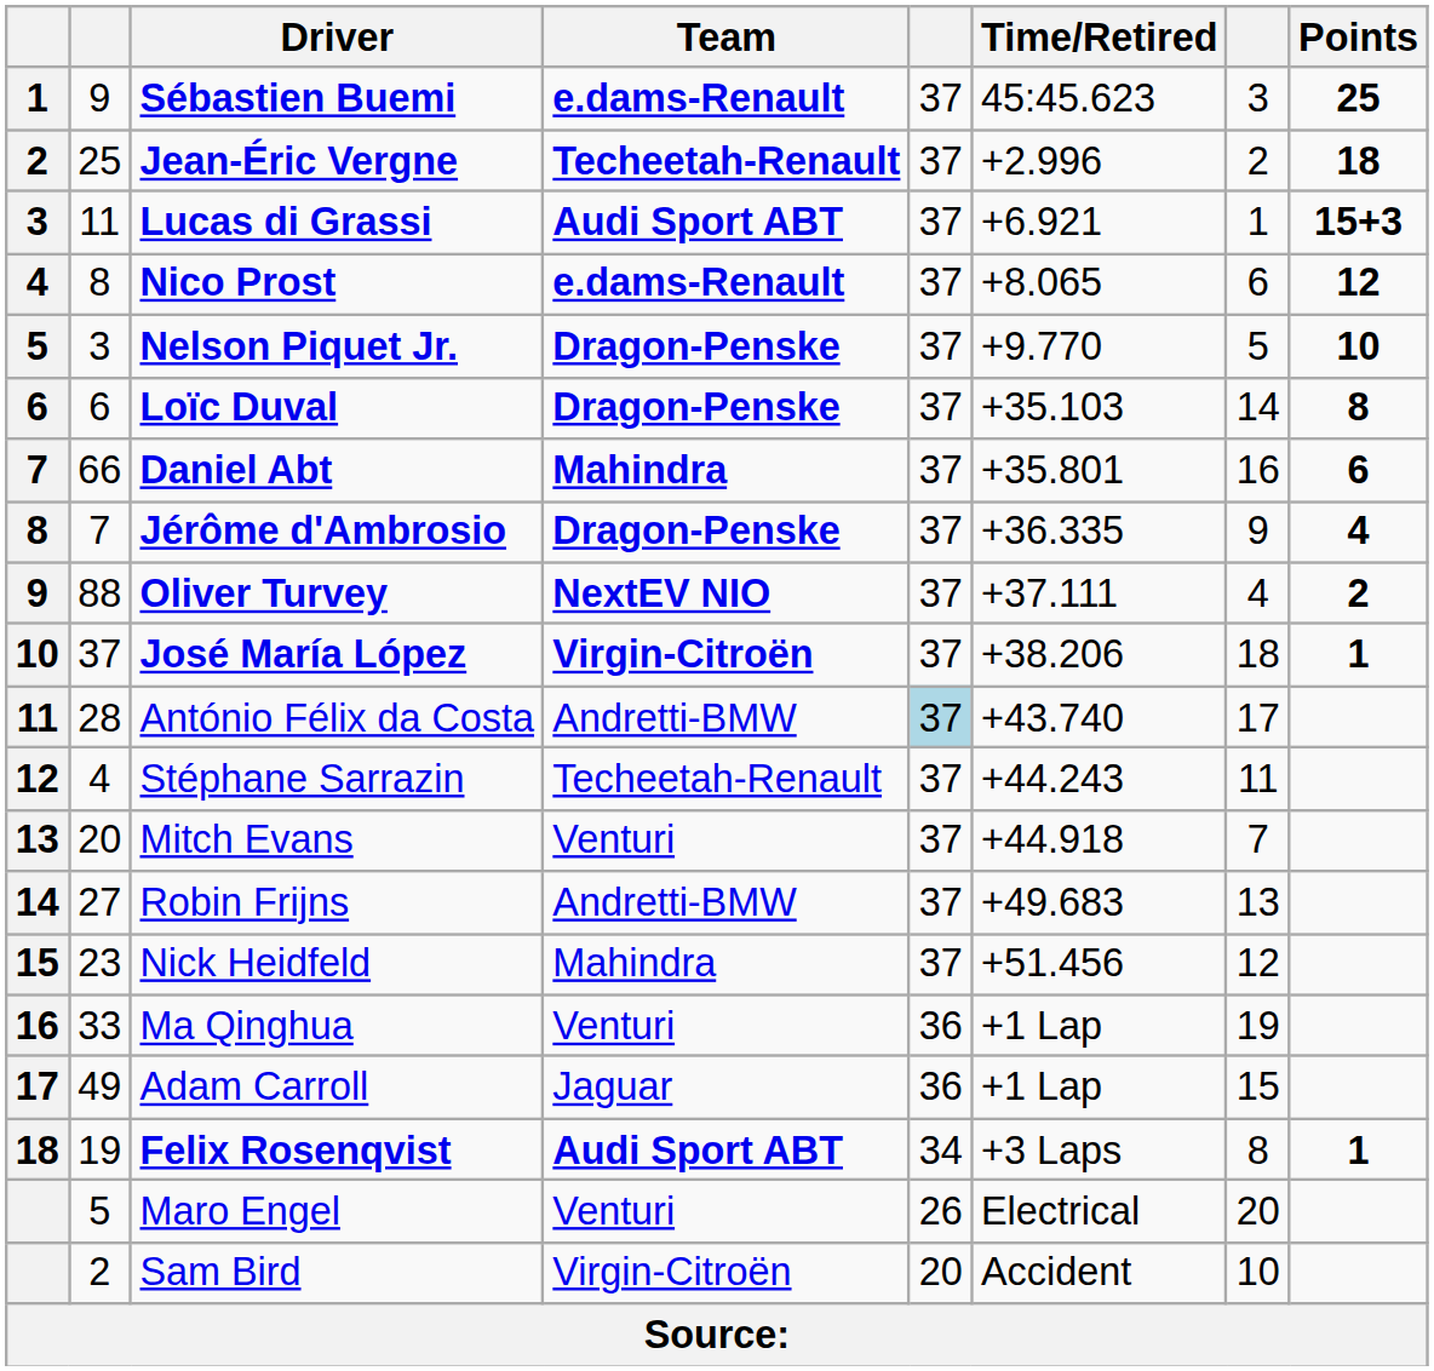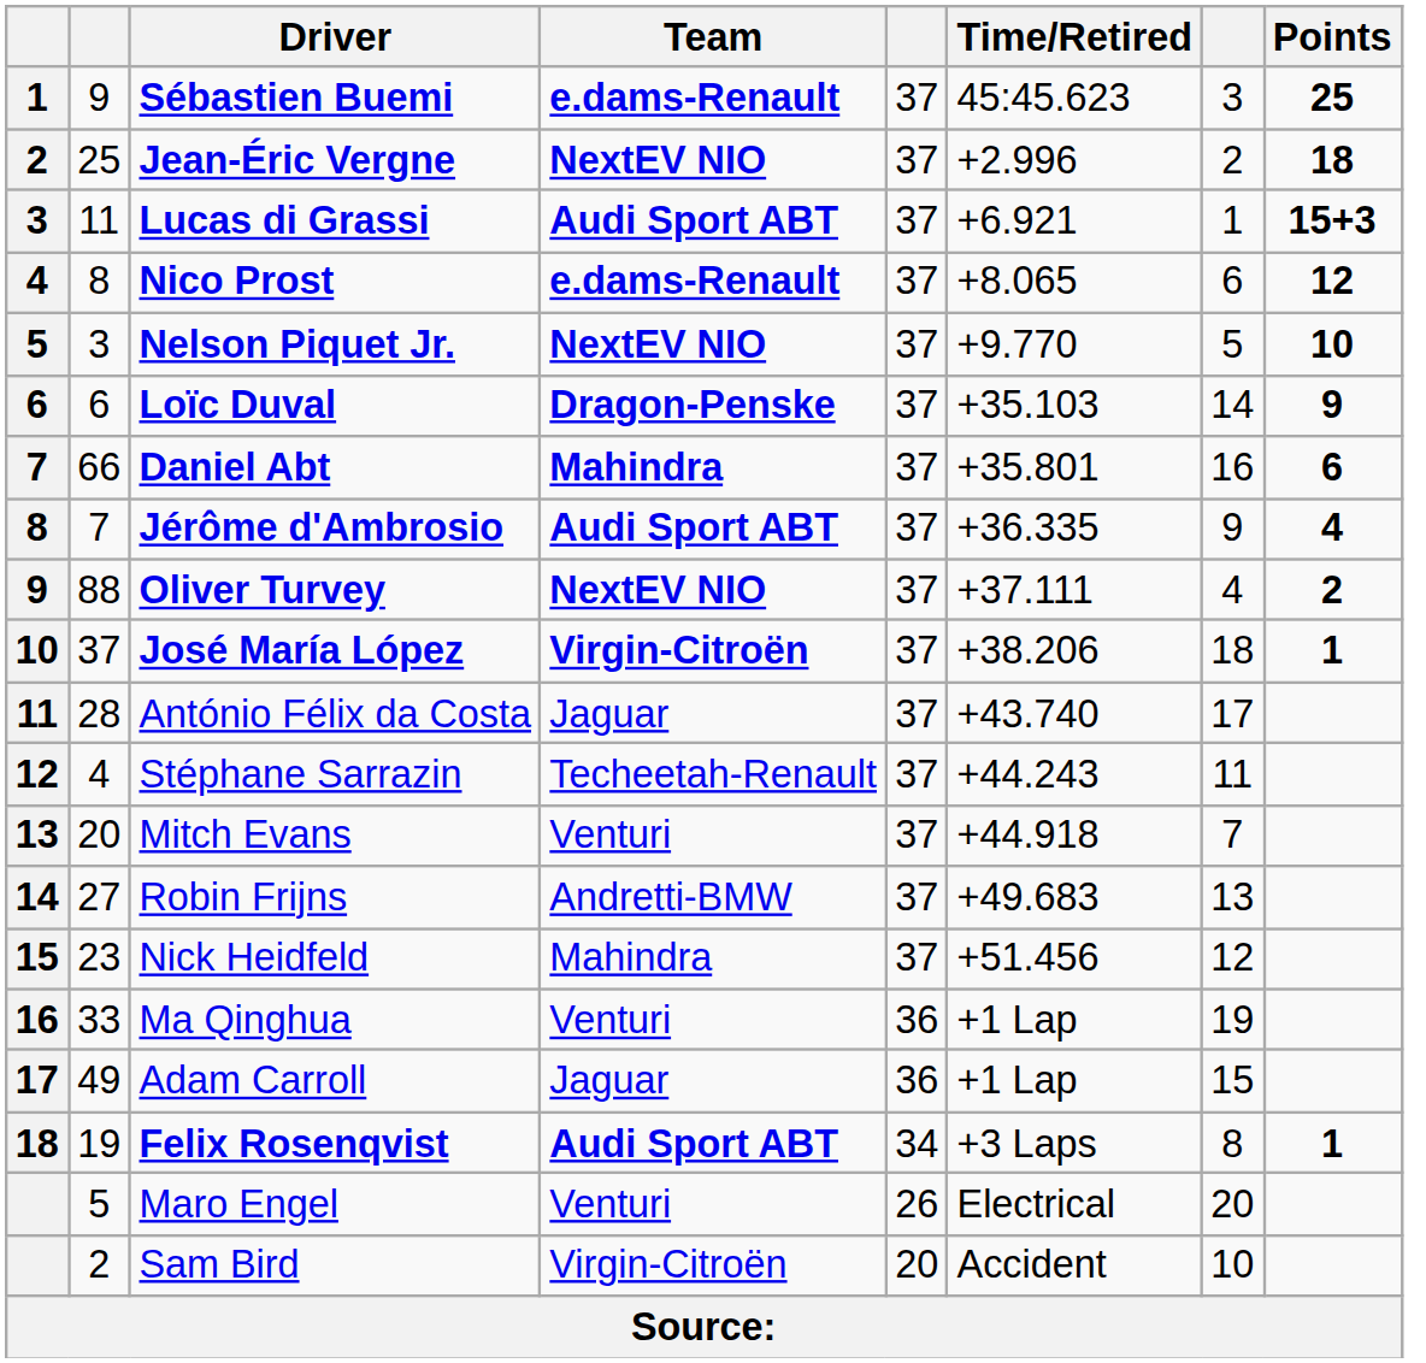Jean-Éric Vergne | Team: Techeetah-Renault -> NextEV NIO
Nelson Piquet Jr. | Team: Dragon-Penske -> NextEV NIO
Loïc Duval | Points: 8 -> 9
Jérôme d'Ambrosio | Team: Dragon-Penske -> Audi Sport ABT
António Félix da Costa | Team: Andretti-BMW -> Jaguar
António Félix da Costa | column 5: lightblue background -> no background
